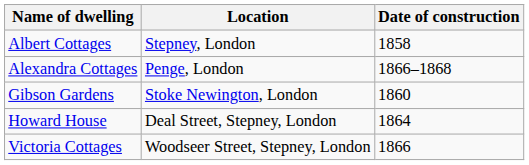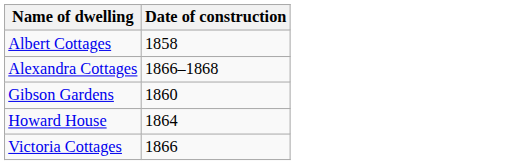- column: Location | Stepney, London | Penge, London | Stoke Newington, London | Deal Street, Stepney, London | Woodseer Street, Stepney, London
